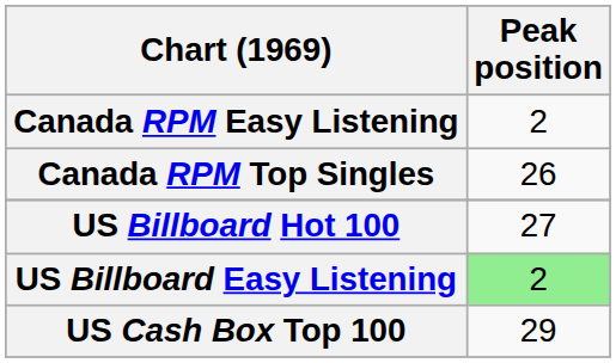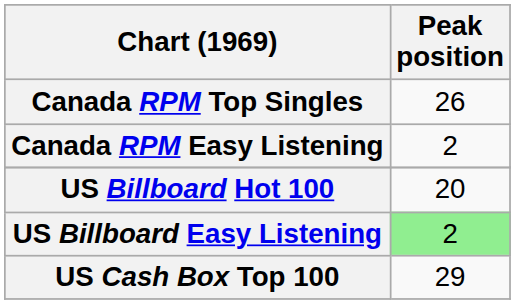rows swapped: Canada RPM Top Singles <-> Canada RPM Easy Listening
US Billboard Hot 100 | Peak position: 27 -> 20
